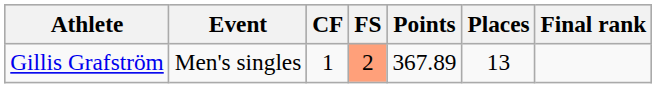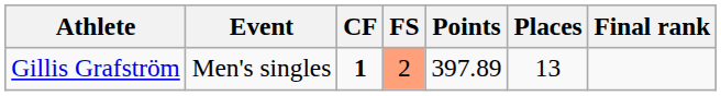Gillis Grafström | CF: normal -> bold
Gillis Grafström | Points: 367.89 -> 397.89
